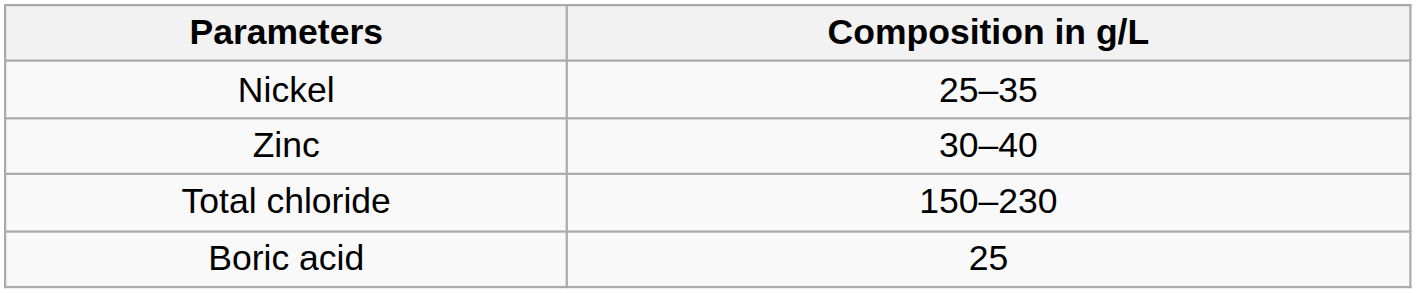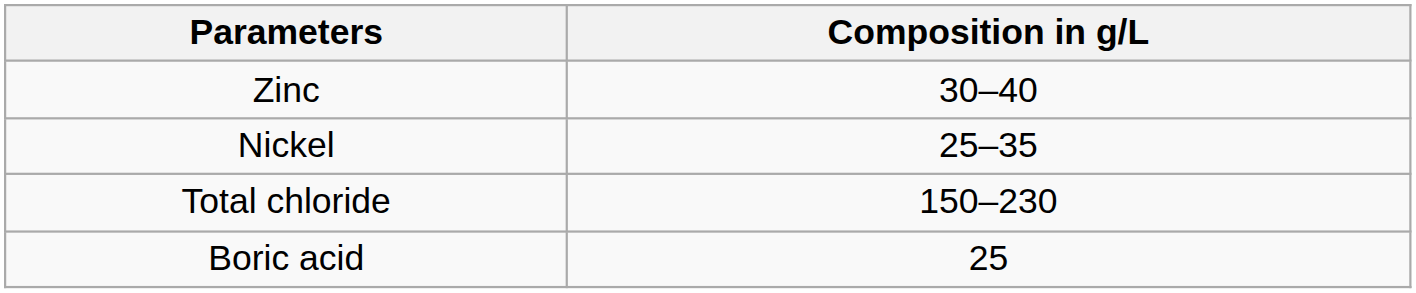rows swapped: Zinc <-> Nickel
